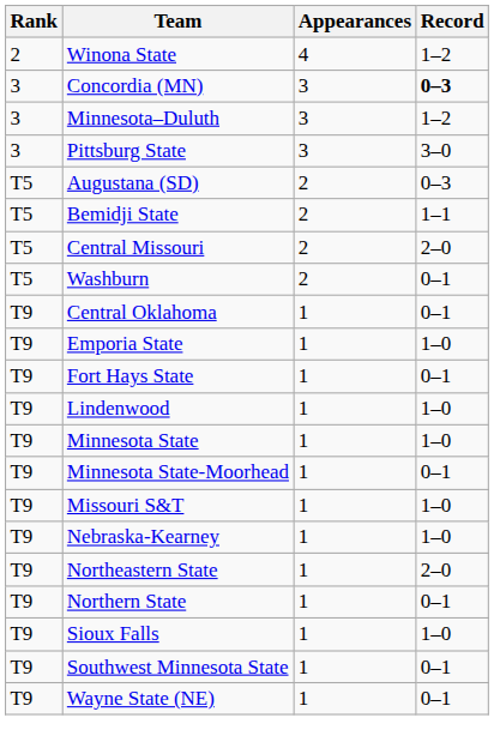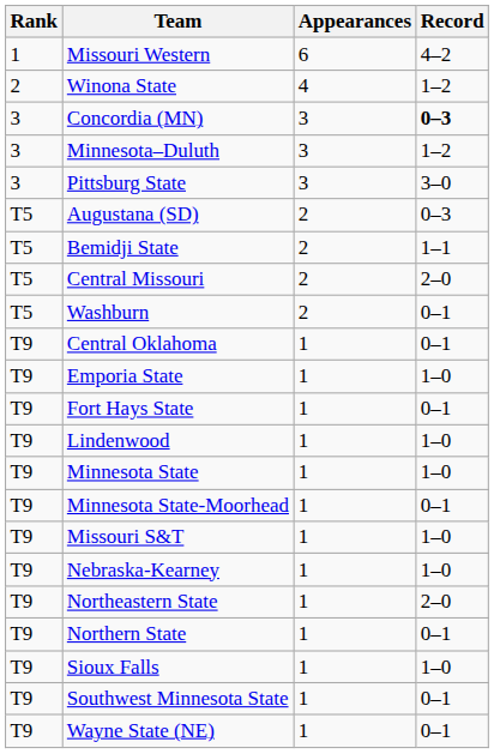+ row: 1 | Missouri Western | 6 | 4–2
